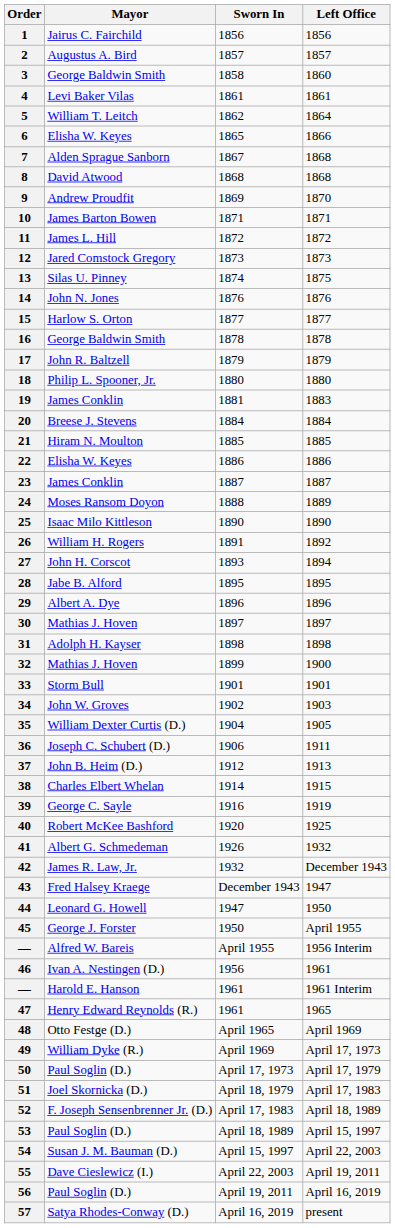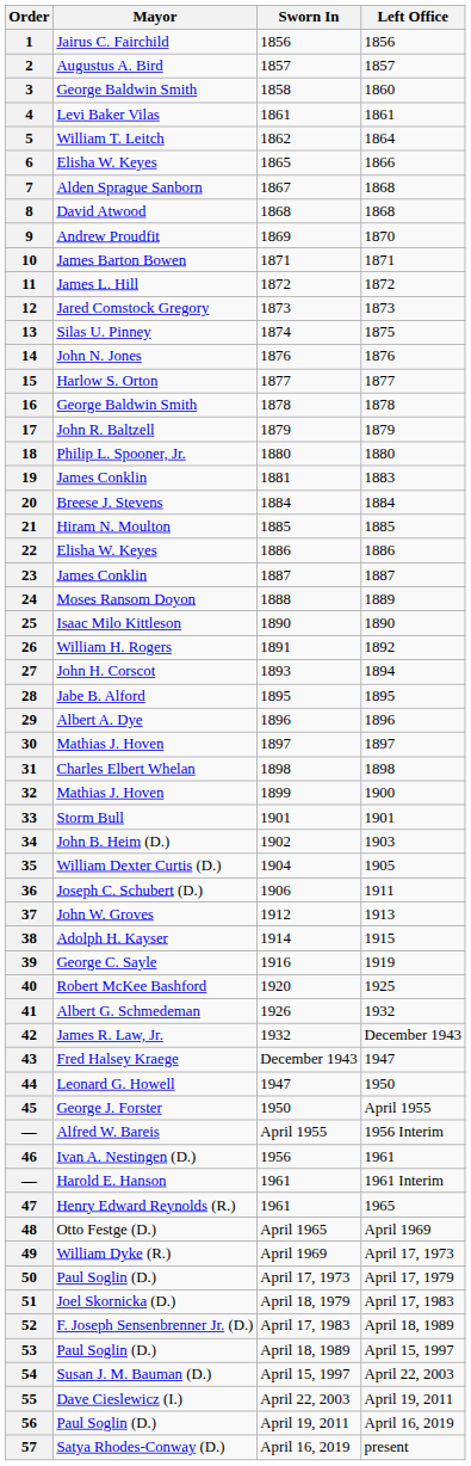31 | Mayor: Adolph H. Kayser -> Charles Elbert Whelan
34 | Mayor: John W. Groves -> John B. Heim (D.)
37 | Mayor: John B. Heim (D.) -> John W. Groves
38 | Mayor: Charles Elbert Whelan -> Adolph H. Kayser
